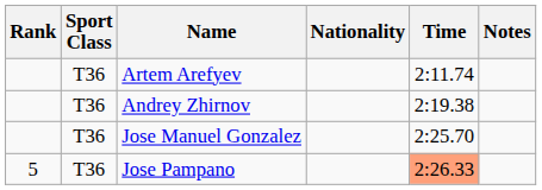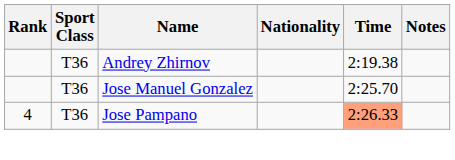- row: T36 | Artem Arefyev | 2:11.74
Jose Pampano | Rank: 5 -> 4
